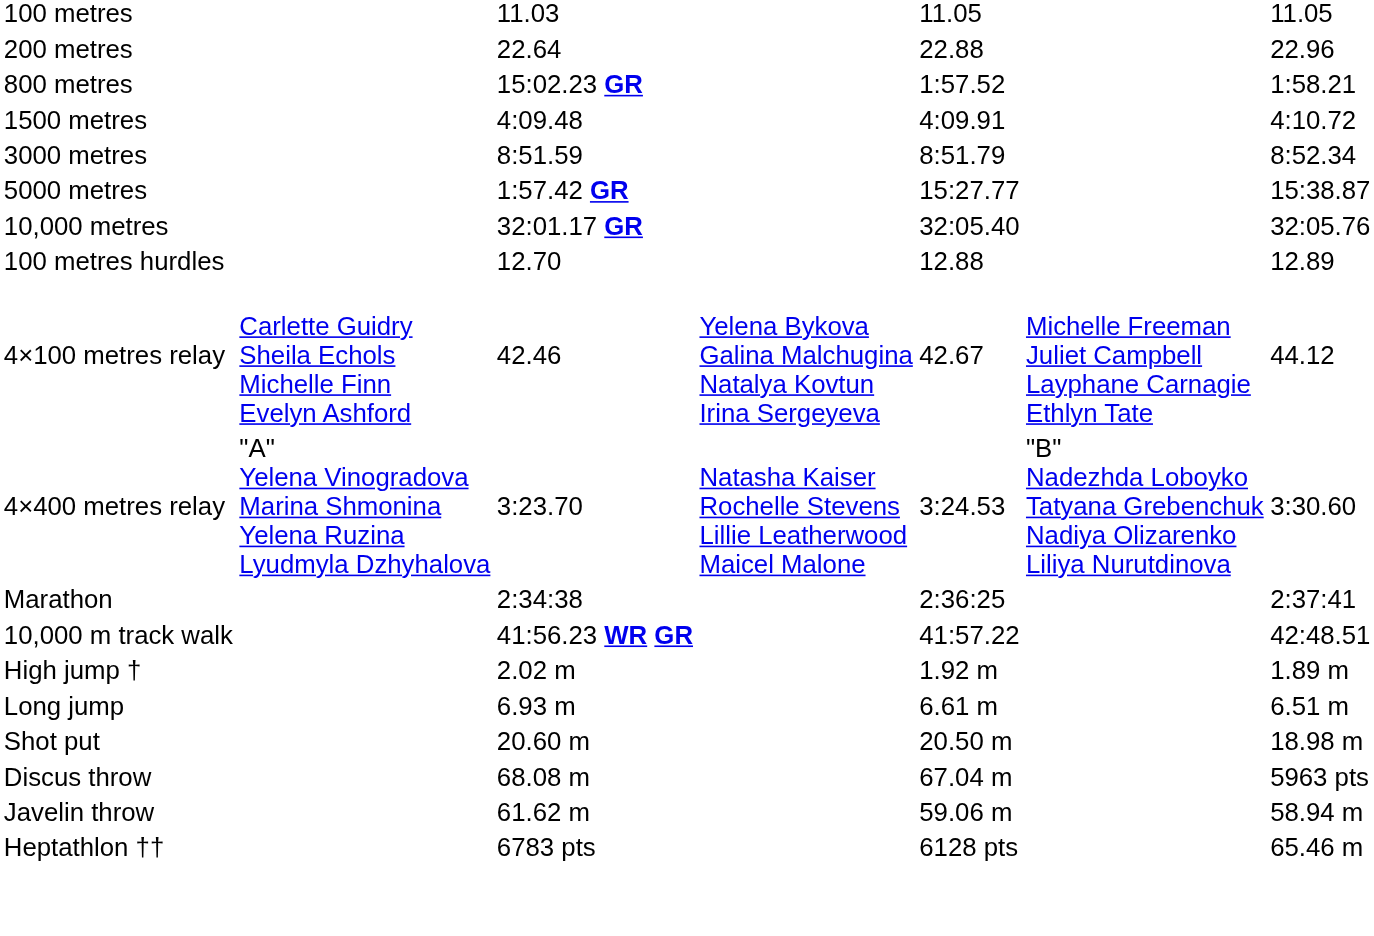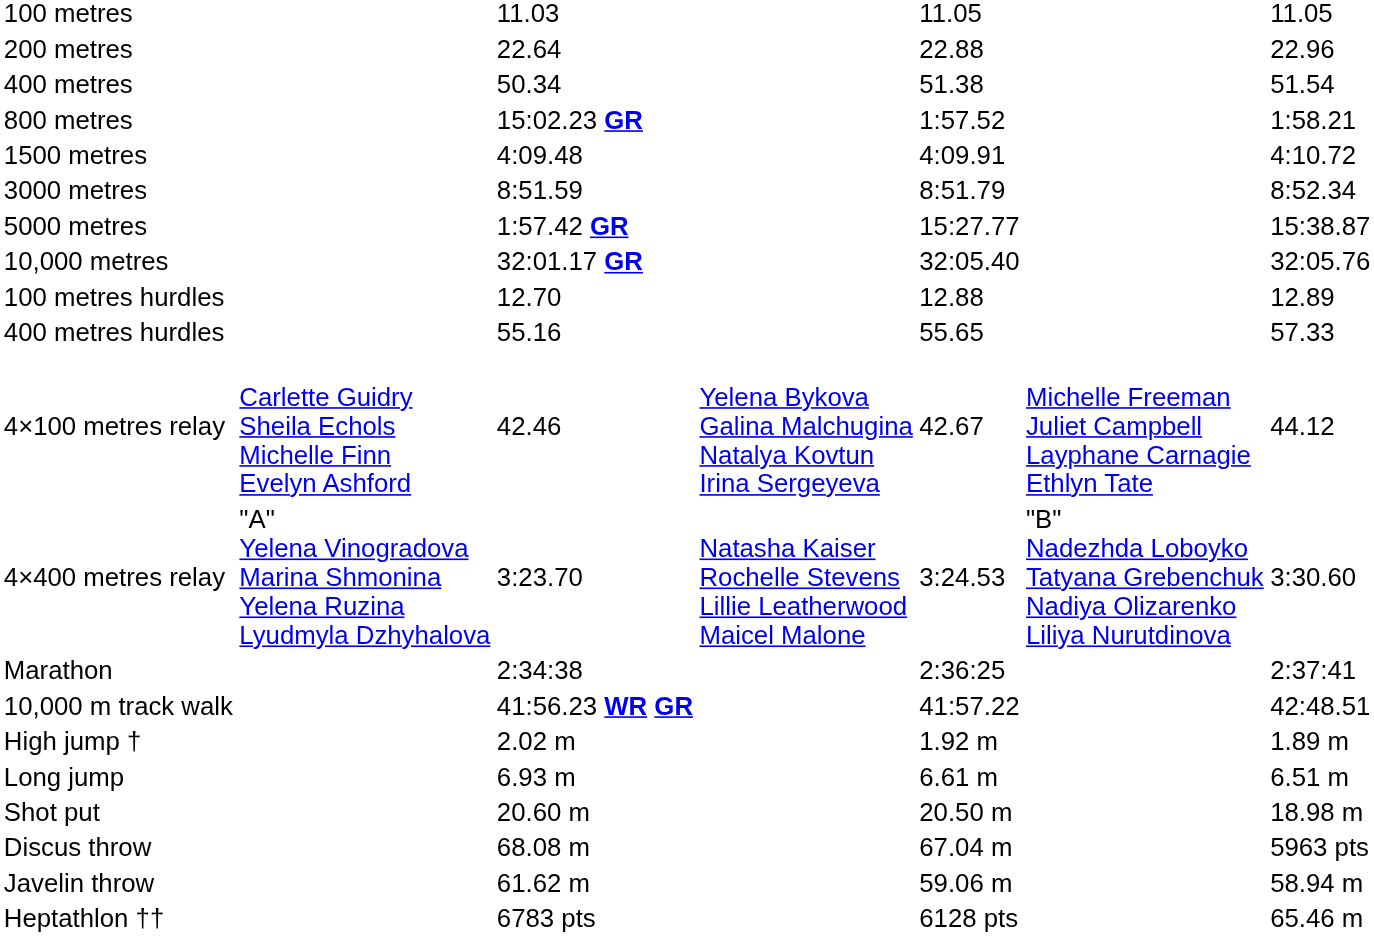+ row: 400 metres | 50.34 | 51.38 | 51.54
+ row: 400 metres hurdles | 55.16 | 55.65 | 57.33
